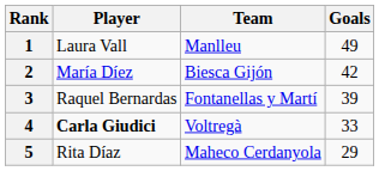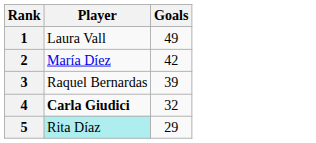- column: Team | Manlleu | Biesca Gijón | Fontanellas y Martí | Voltregà | Maheco Cerdanyola
4 | Goals: 33 -> 32
5 | Player: no background -> paleturquoise background
